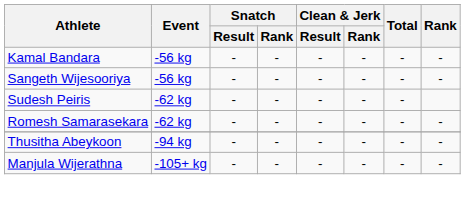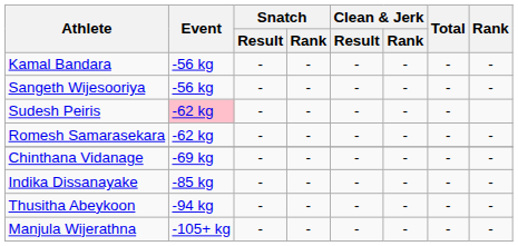Sudesh Peiris | Event: no background -> pink background
+ row: Chinthana Vidanage | -69 kg | - | - | - | - | - | -
+ row: Indika Dissanayake | -85 kg | - | - | - | - | - | -
